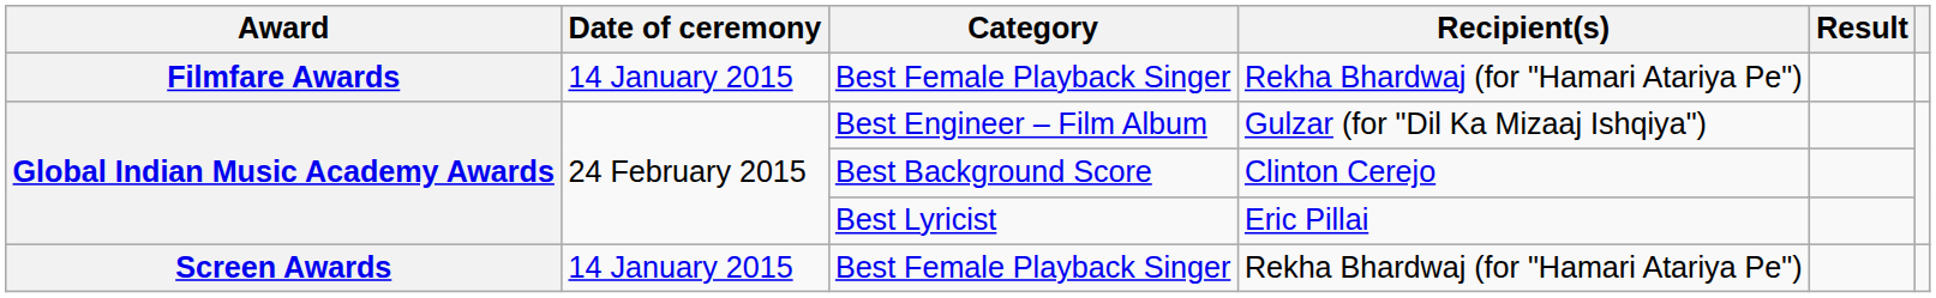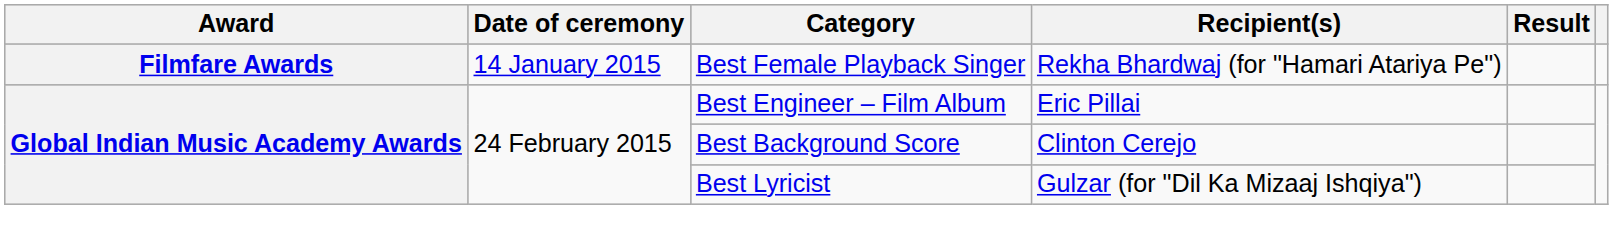Best Engineer – Film Album | Recipient(s): Gulzar (for "Dil Ka Mizaaj Ishqiya") -> Eric Pillai
Best Lyricist | Recipient(s): Eric Pillai -> Gulzar (for "Dil Ka Mizaaj Ishqiya")
- row: Screen Awards | 14 January 2015 | Best Female Playback Singer | Rekha Bhardwaj (for "Hamari Atariya Pe")
